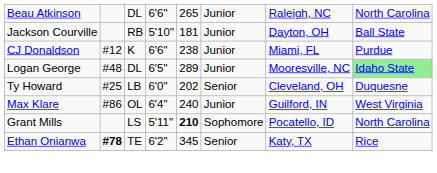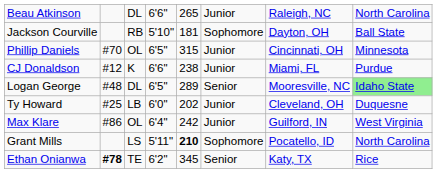Jackson Courville | column 6: Junior -> Sophomore
+ row: Phillip Daniels | #70 | OL | 6'5" | 315 | Junior | Cincinnati, OH | Minnesota
Logan George | column 6: Junior -> Senior
Ty Howard | column 6: Senior -> Junior
Max Klare | column 5: 240 -> 242
